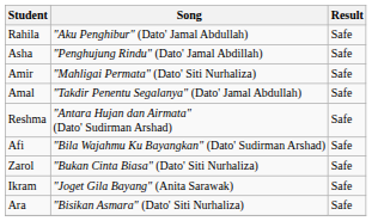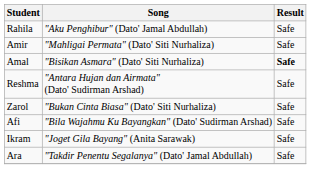- row: Asha | "Penghujung Rindu" (Dato' Jamal Abdillah) | Safe
Amal | Song: "Takdir Penentu Segalanya" (Dato' Jamal Abdullah) -> "Bisikan Asmara" (Dato' Siti Nurhaliza)
Amal | Result: normal -> bold
rows swapped: Zarol <-> Afi
Ara | Song: "Bisikan Asmara" (Dato' Siti Nurhaliza) -> "Takdir Penentu Segalanya" (Dato' Jamal Abdullah)
